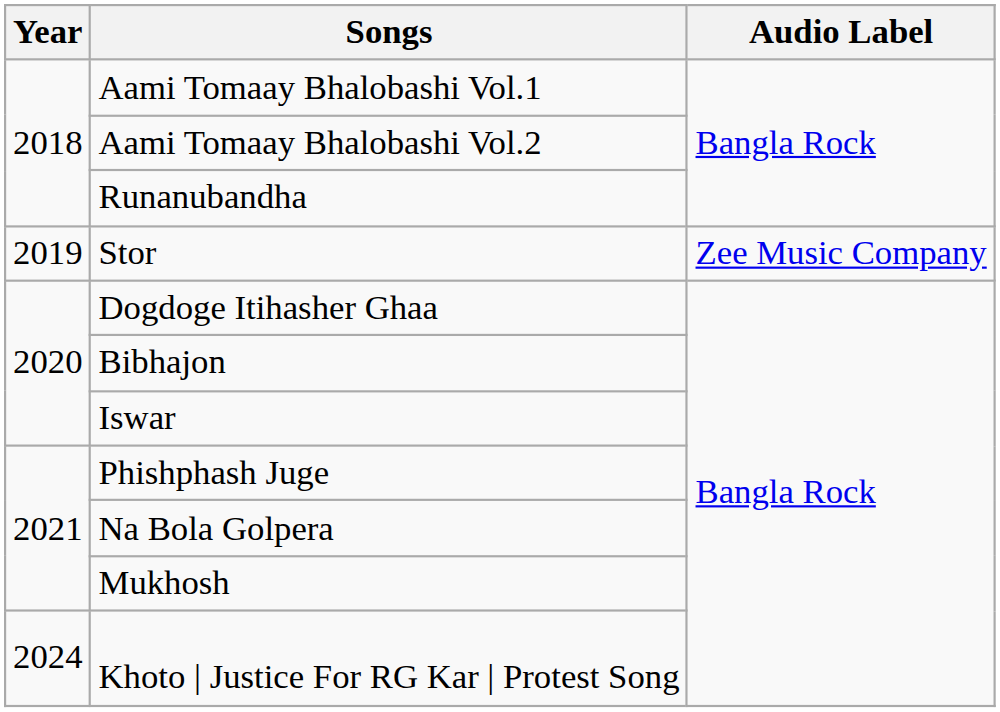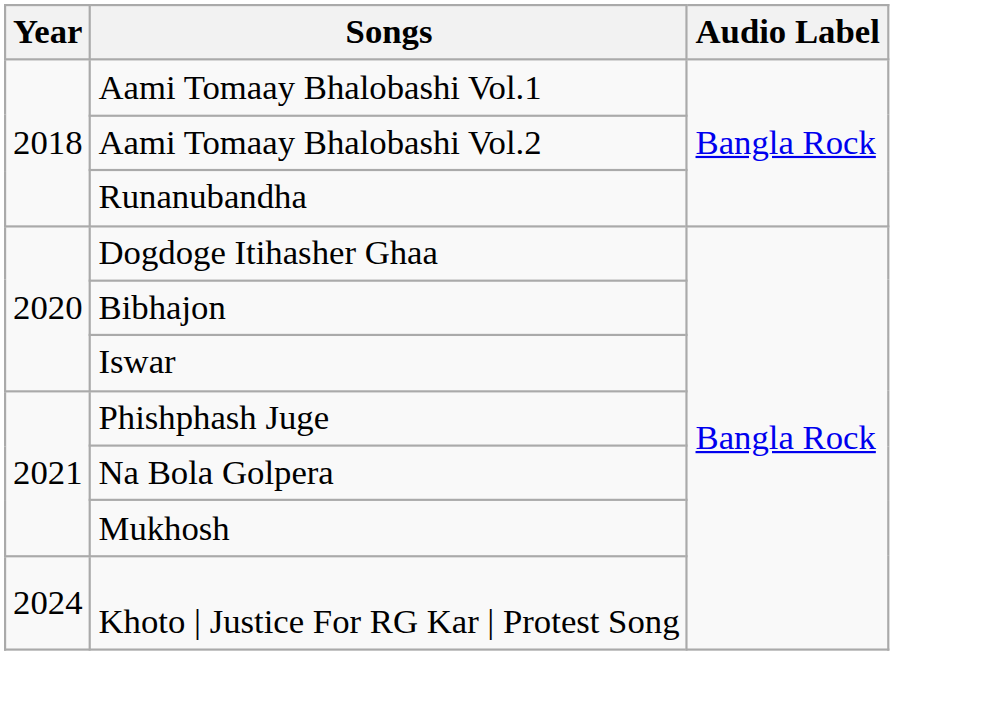- row: 2019 | Stor | Zee Music Company
